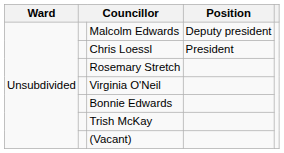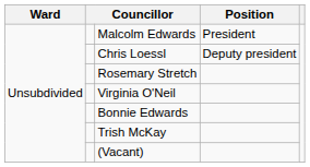Malcolm Edwards | Position: Deputy president -> President
Chris Loessl | Position: President -> Deputy president
